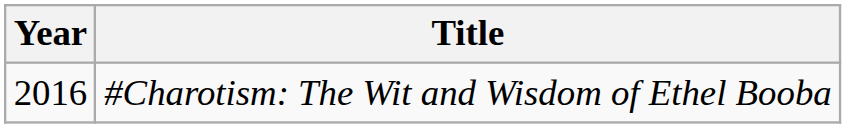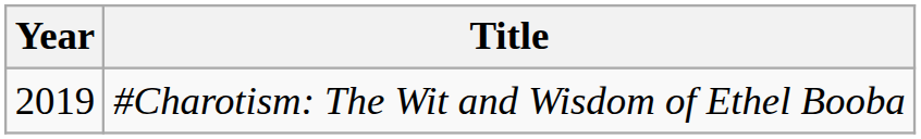#Charotism: The Wit and Wisdom of Ethel Booba | Year: 2016 -> 2019
